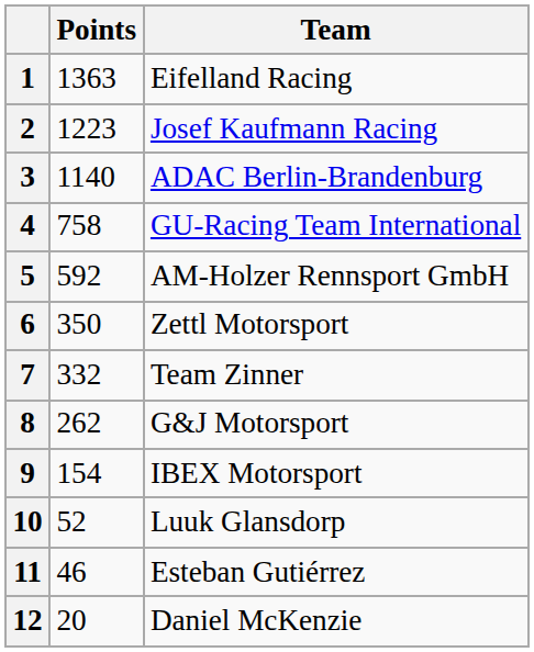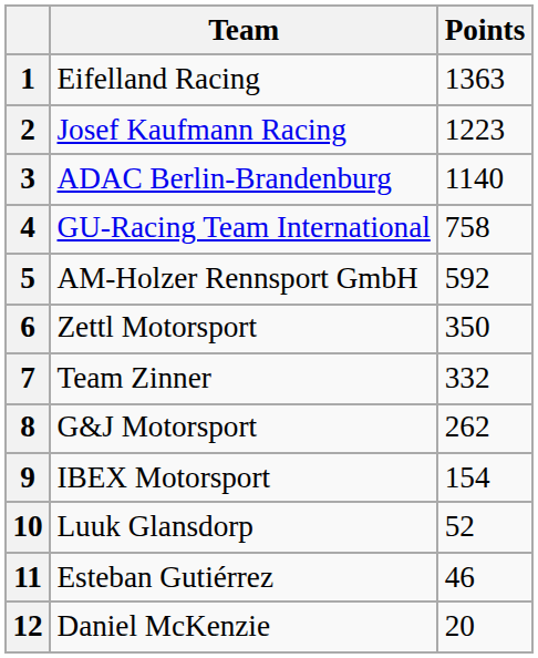columns swapped: Team <-> Points
